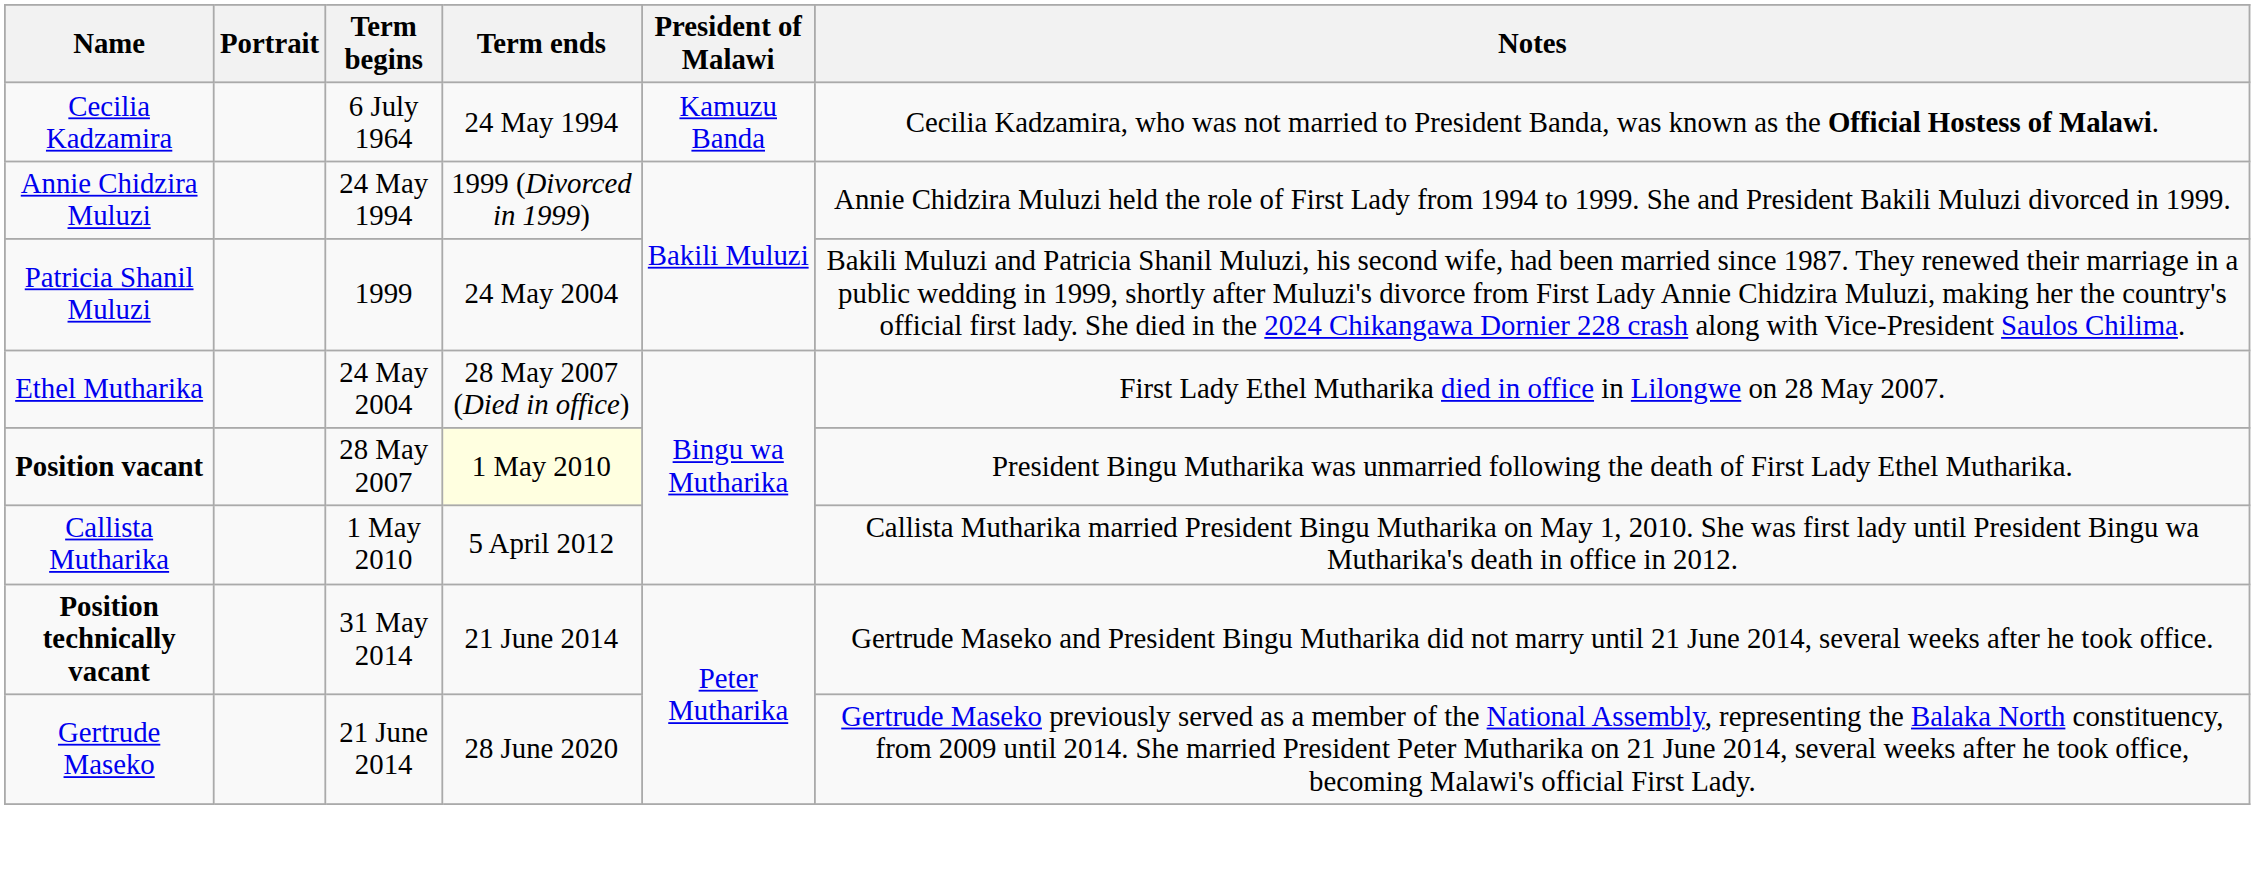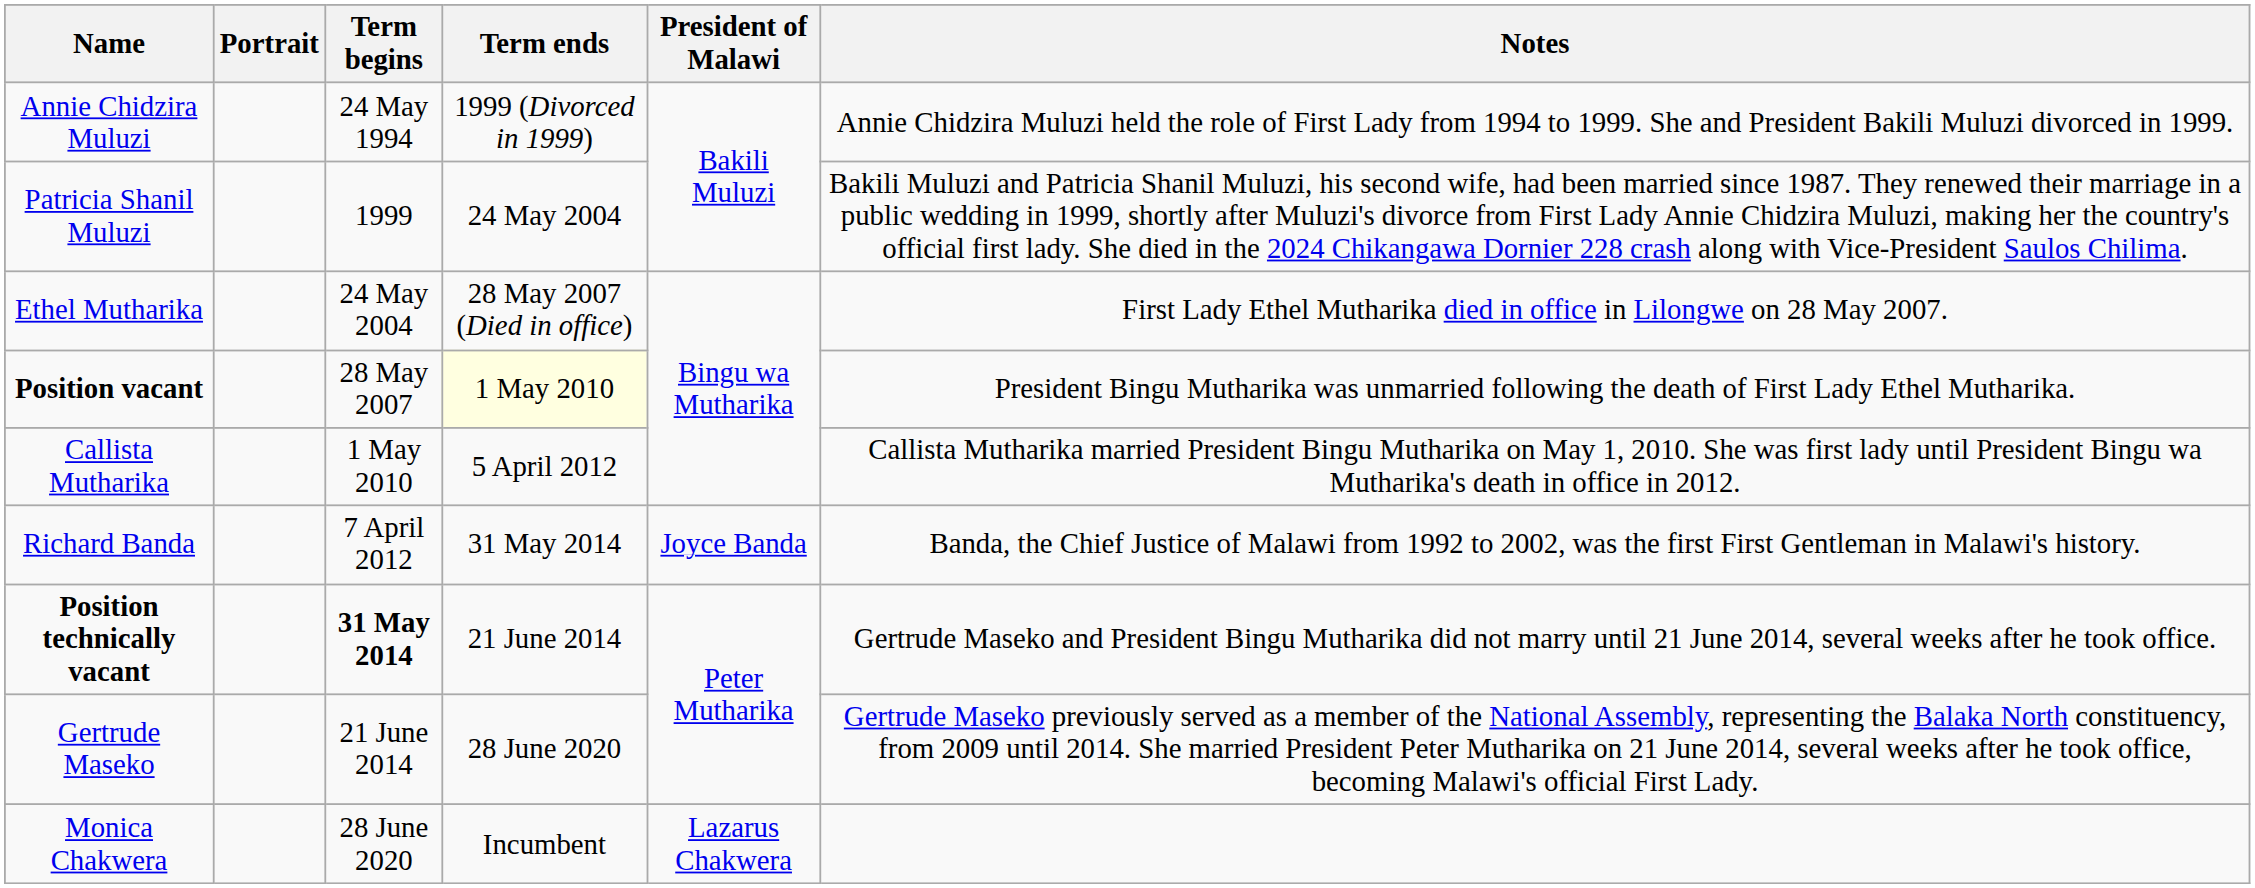- row: Cecilia Kadzamira | 6 July 1964 | 24 May 1994 | Kamuzu Banda | Cecilia Kadzamira, who was not married to President Banda, was known as the Official Hostess of Malawi.
+ row: Richard Banda | 7 April 2012 | 31 May 2014 | Joyce Banda | Banda, the Chief Justice of Malawi from 1992 to 2002, was the first First Gentleman in Malawi's history.
Position technically vacant | Term begins: normal -> bold
+ row: Monica Chakwera | 28 June 2020 | Incumbent | Lazarus Chakwera
